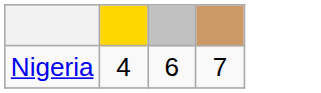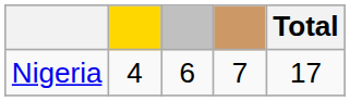+ column: Total | 17
